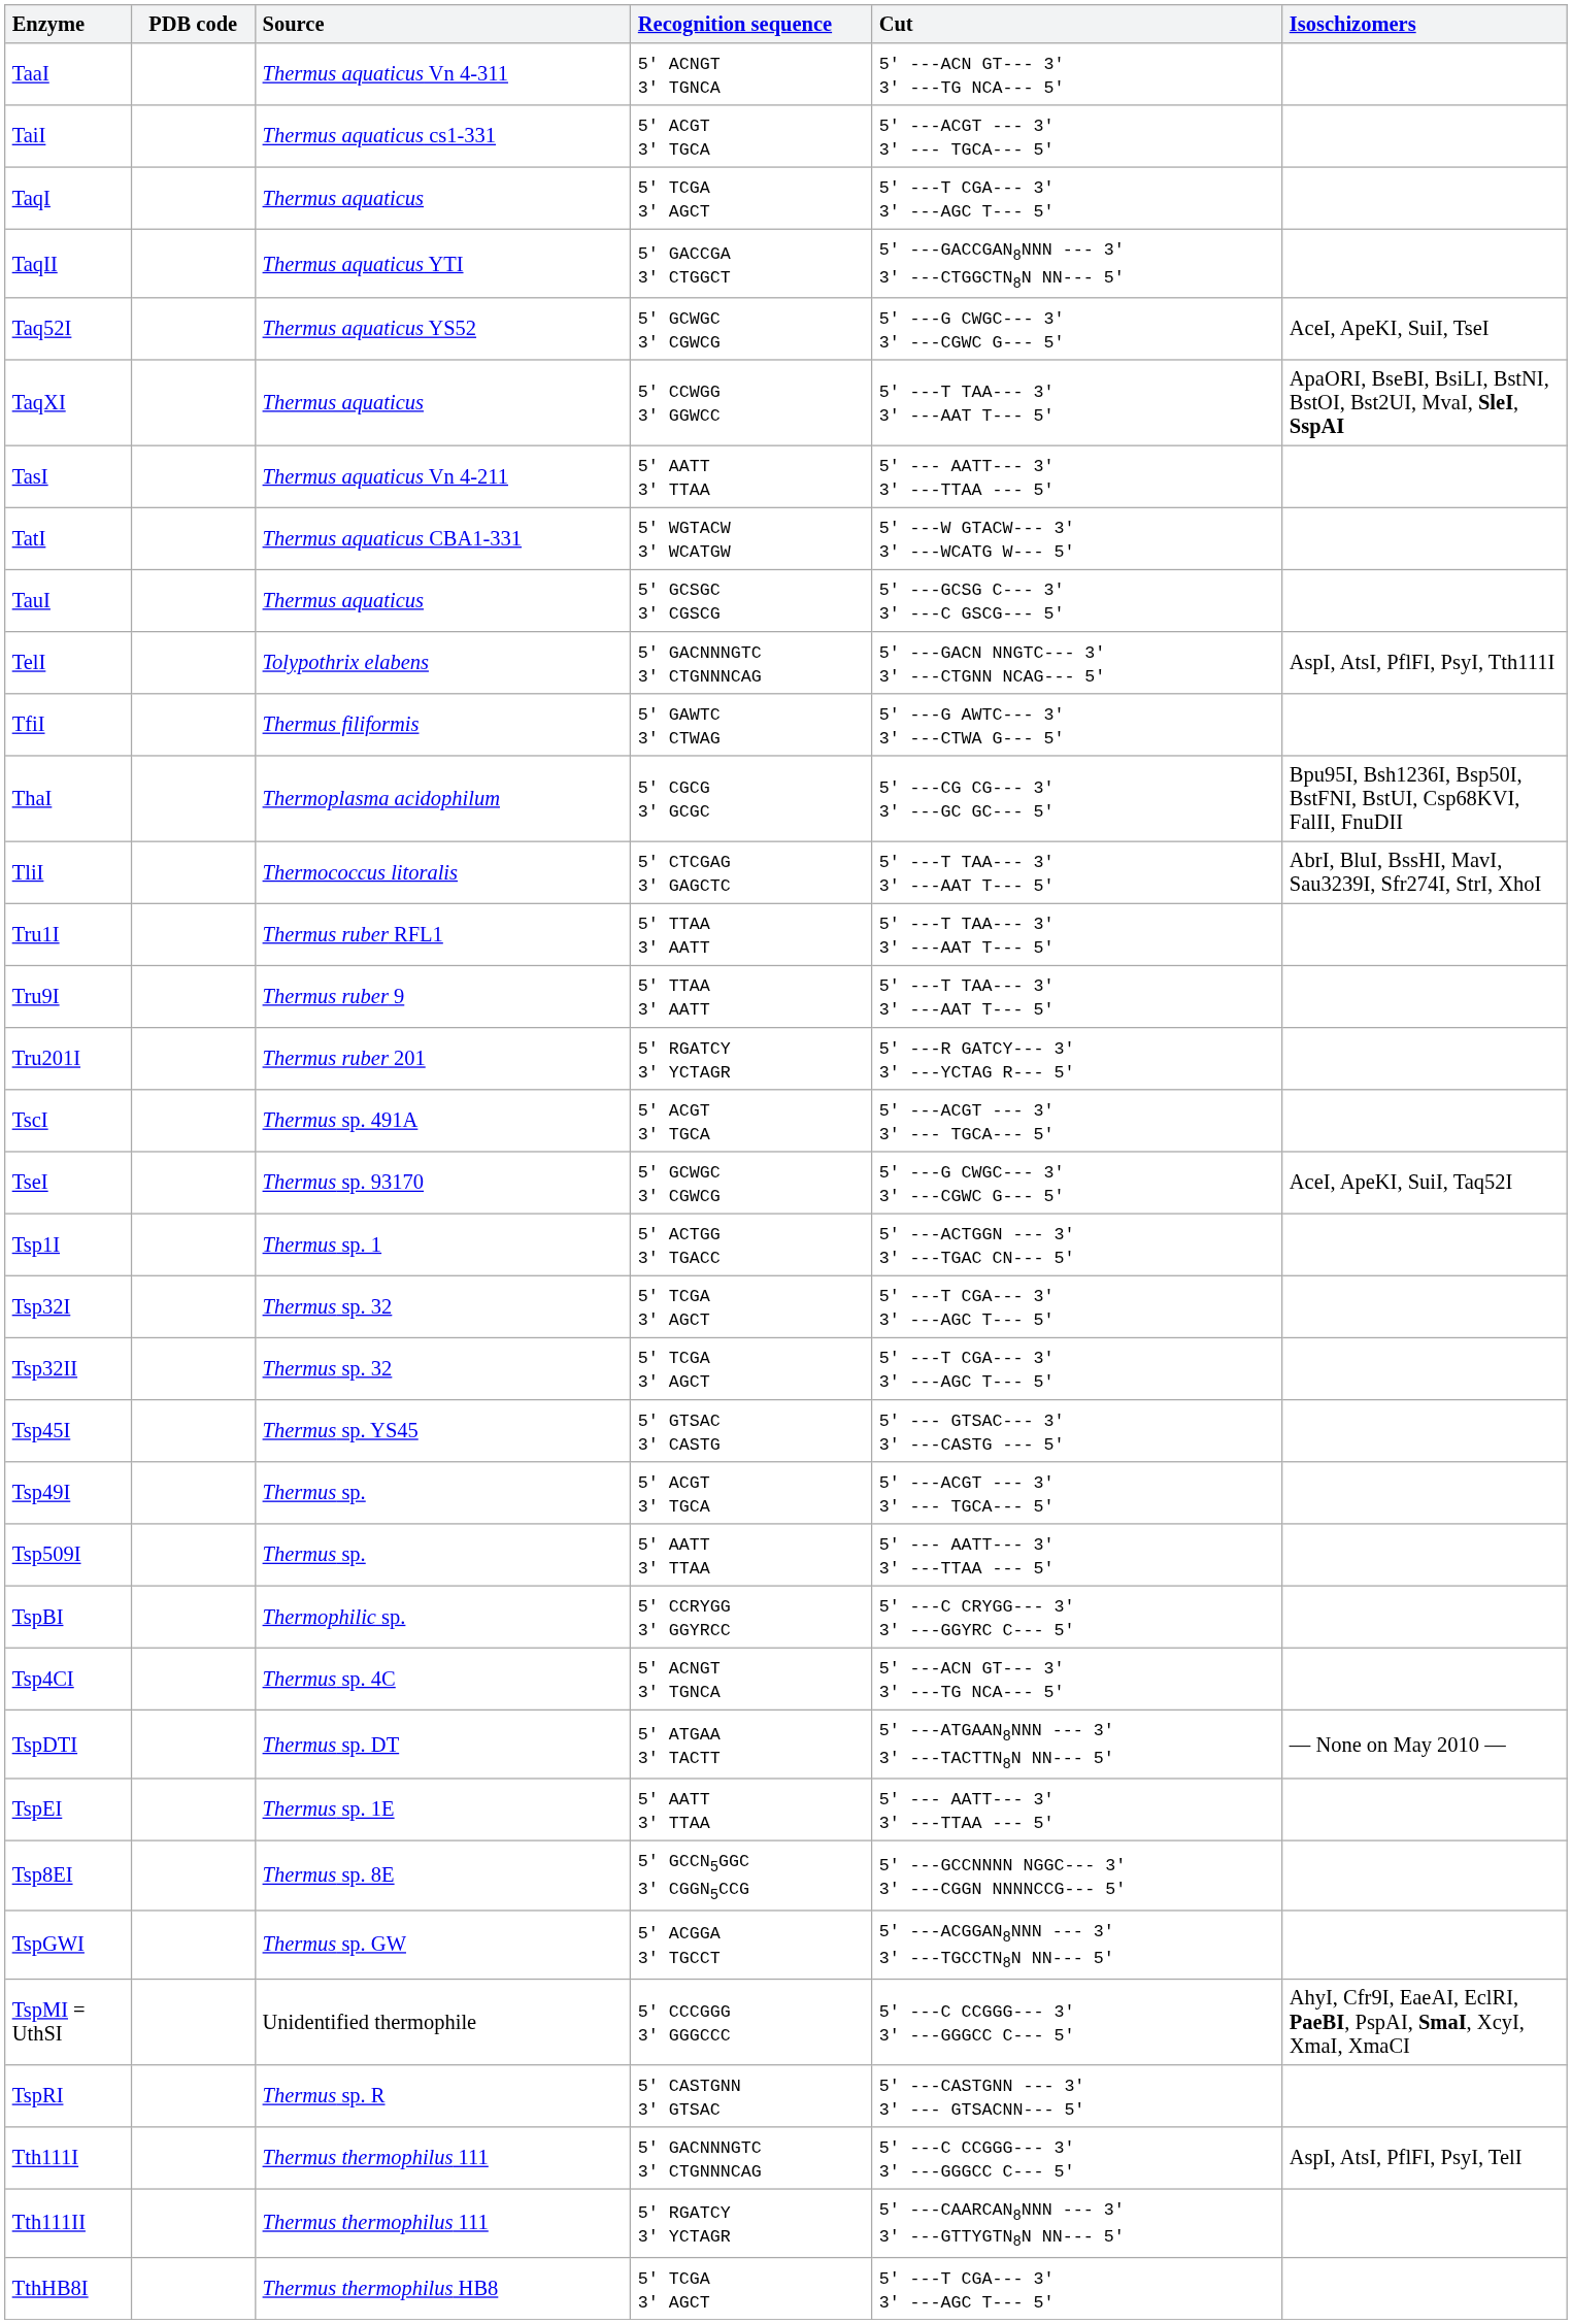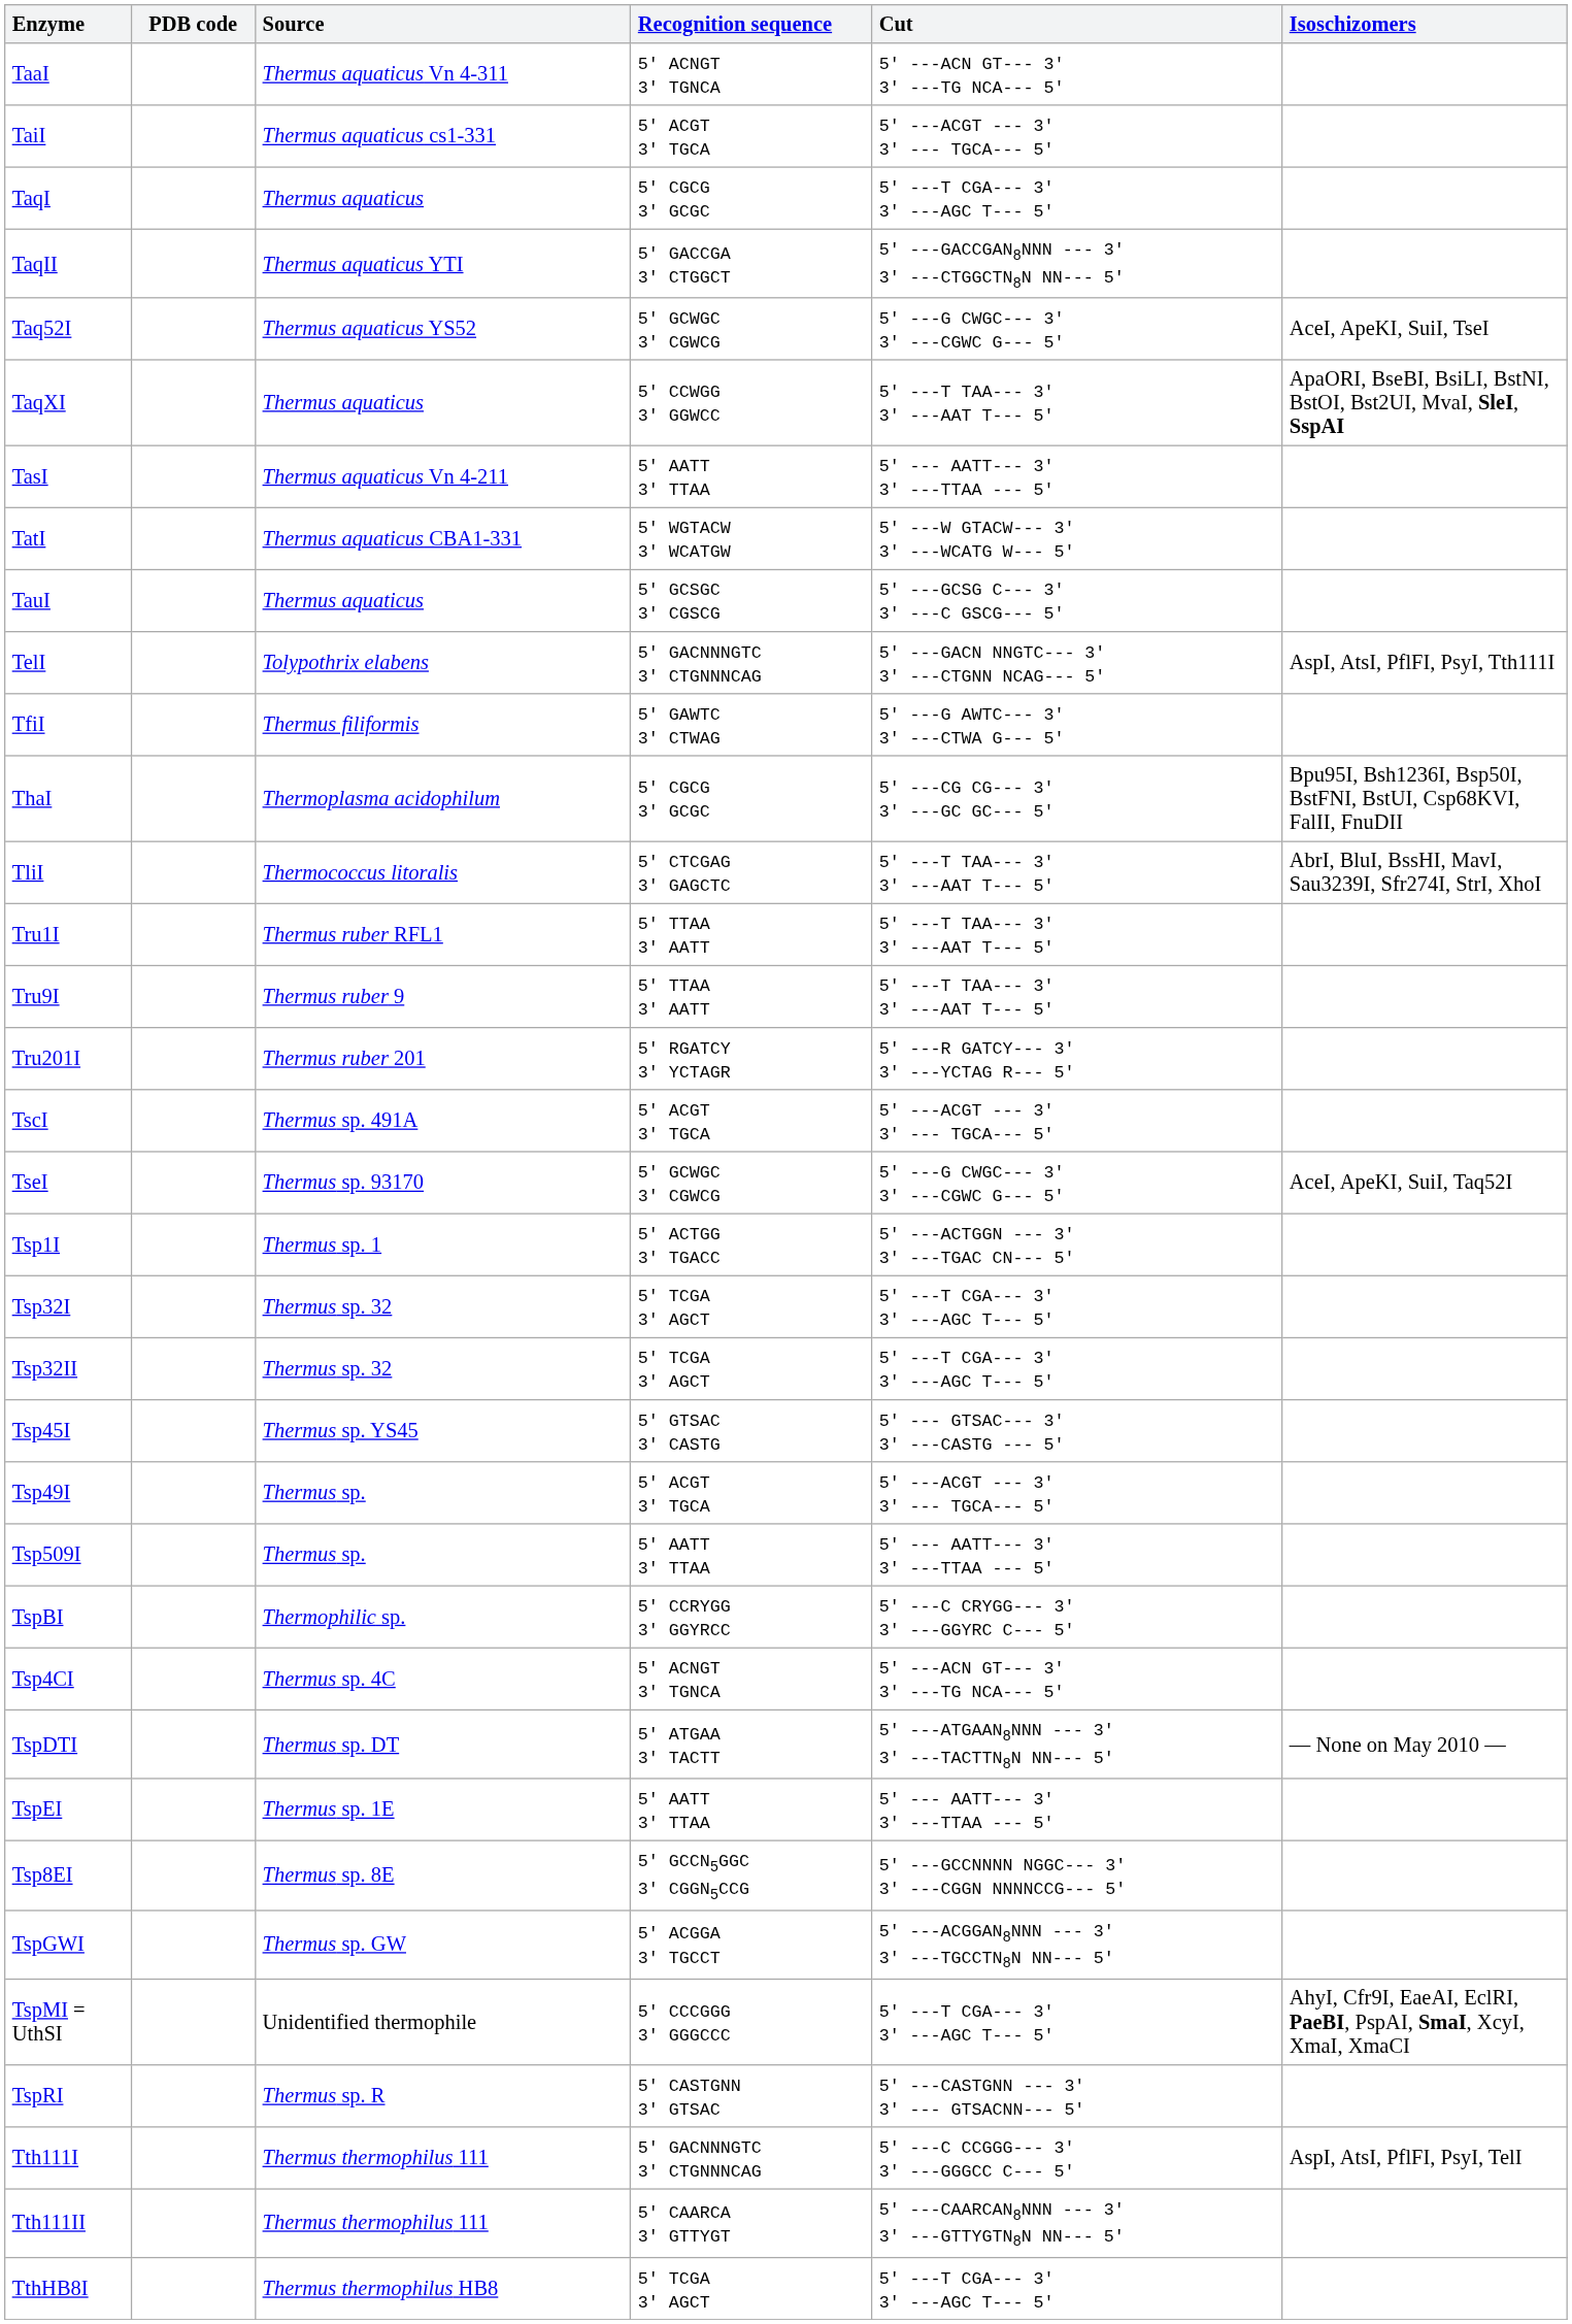TaqI | Recognition sequence: 5' TCGA 3' AGCT -> 5' CGCG 3' GCGC
TspMI = UthSI | Cut: 5' ---C CCGGG--- 3' 3' ---GGGCC C--- 5' -> 5' ---T CGA--- 3' 3' ---AGC T--- 5'
Tth111II | Recognition sequence: 5' RGATCY 3' YCTAGR -> 5' CAARCA 3' GTTYGT
